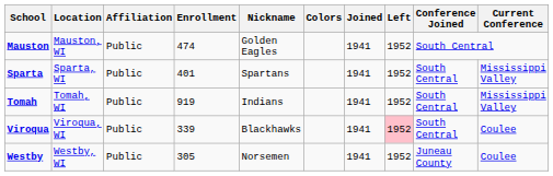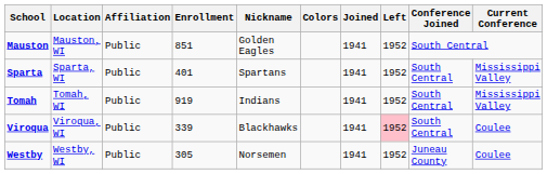Mauston | Enrollment: 474 -> 851
